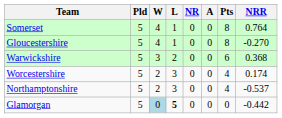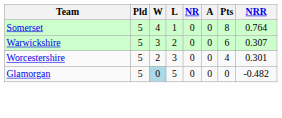- row: Gloucestershire | 5 | 4 | 1 | 0 | 0 | 8 | -0.270
Warwickshire | NRR: 0.368 -> 0.307
Worcestershire | NRR: 0.174 -> 0.301
- row: Northamptonshire | 5 | 2 | 3 | 0 | 0 | 4 | -0.537
Glamorgan | L: bold -> normal
Glamorgan | NRR: -0.442 -> -0.482
